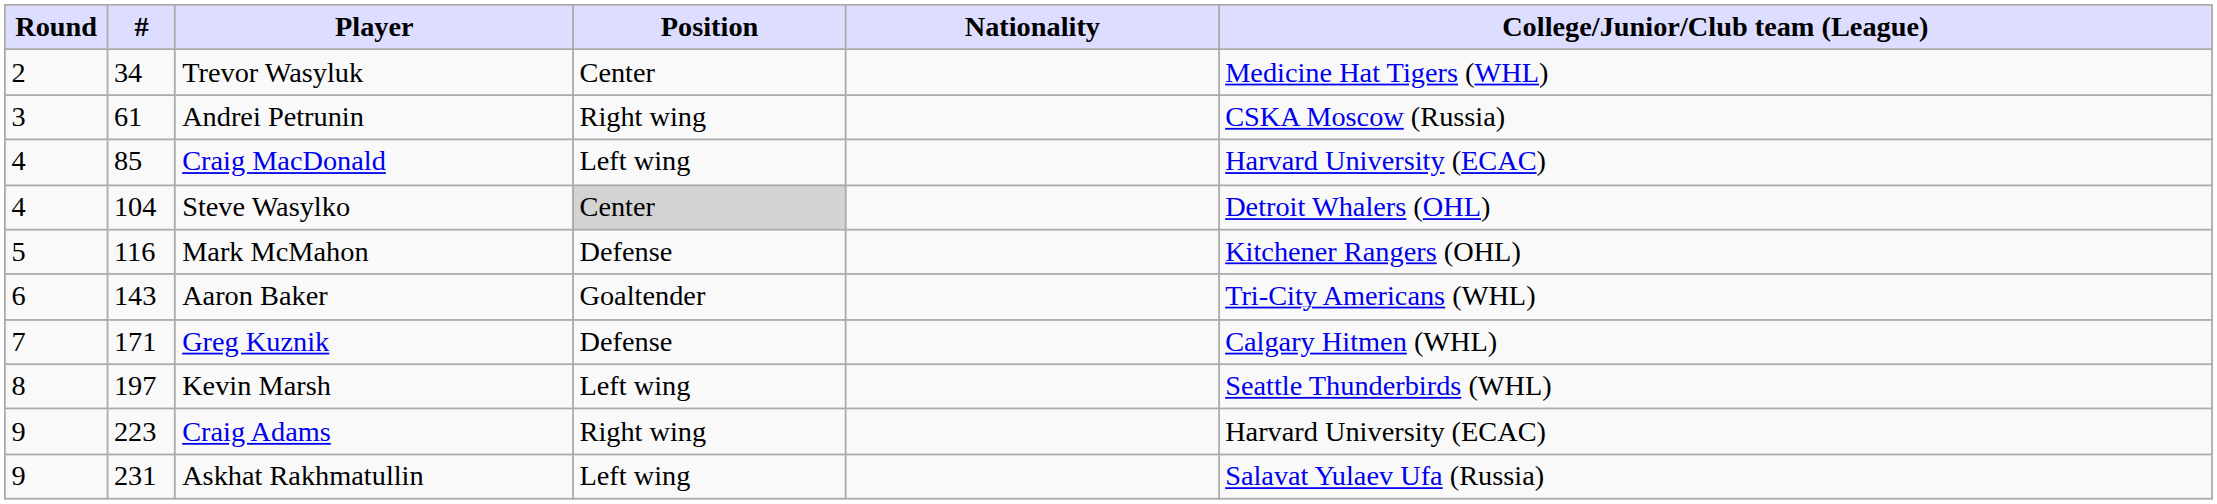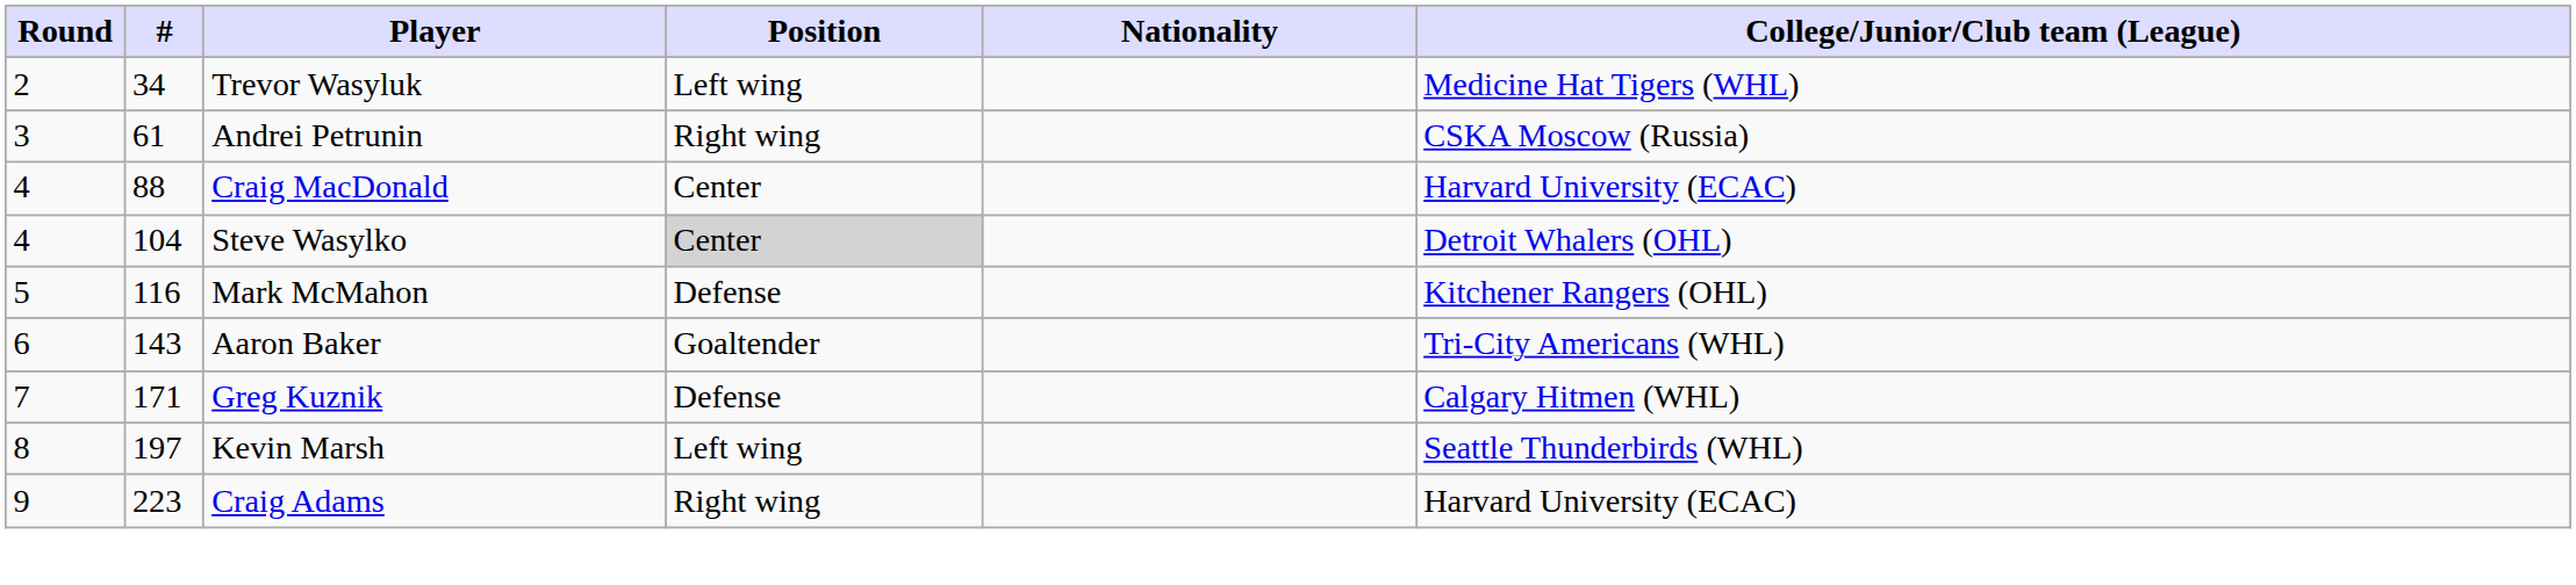Trevor Wasyluk | Position: Center -> Left wing
Craig MacDonald | #: 85 -> 88
Craig MacDonald | Position: Left wing -> Center
- row: 9 | 231 | Askhat Rakhmatullin | Left wing | Salavat Yulaev Ufa (Russia)
